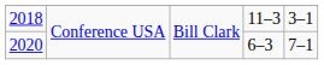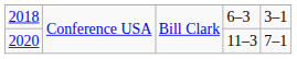2018 | column 4: 11–3 -> 6–3
2020 | column 4: 6–3 -> 11–3
